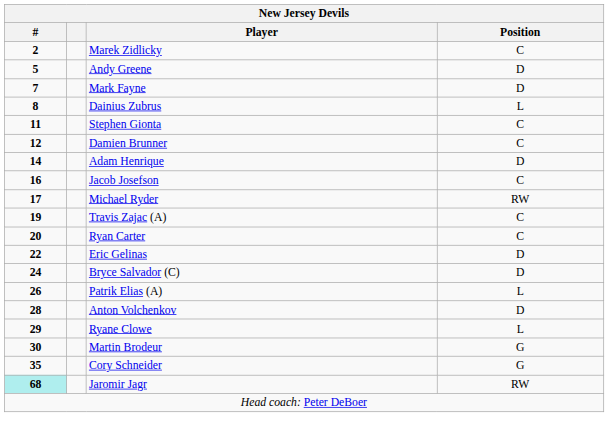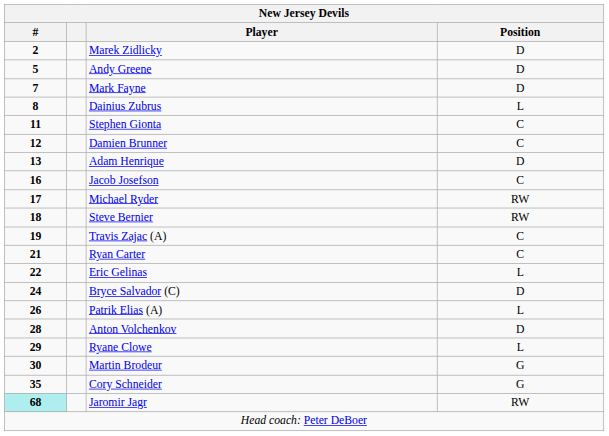Marek Zidlicky | Position: C -> D
Adam Henrique | #: 14 -> 13
+ row: 18 | Steve Bernier | RW
Ryan Carter | #: 20 -> 21
Eric Gelinas | Position: D -> L
